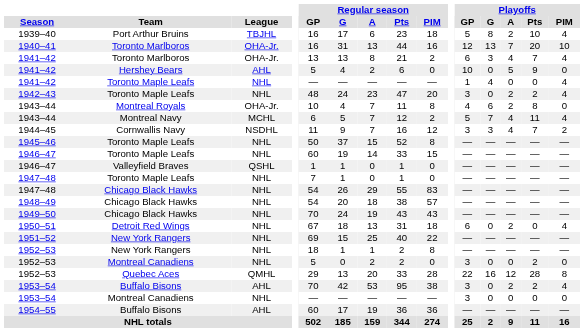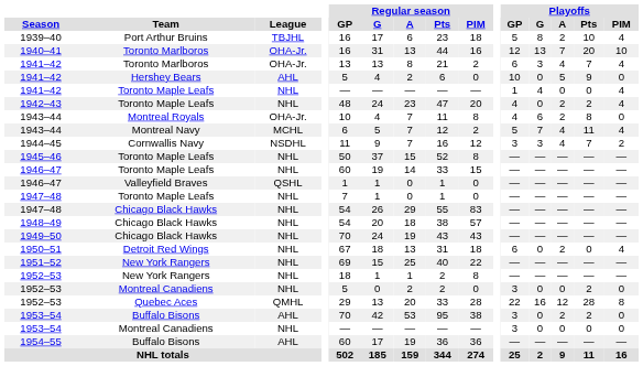1942–43 | Playoffs / GP: 3 -> 4
1953–54 / Buffalo Bisons | Playoffs / PIM: 4 -> 0
